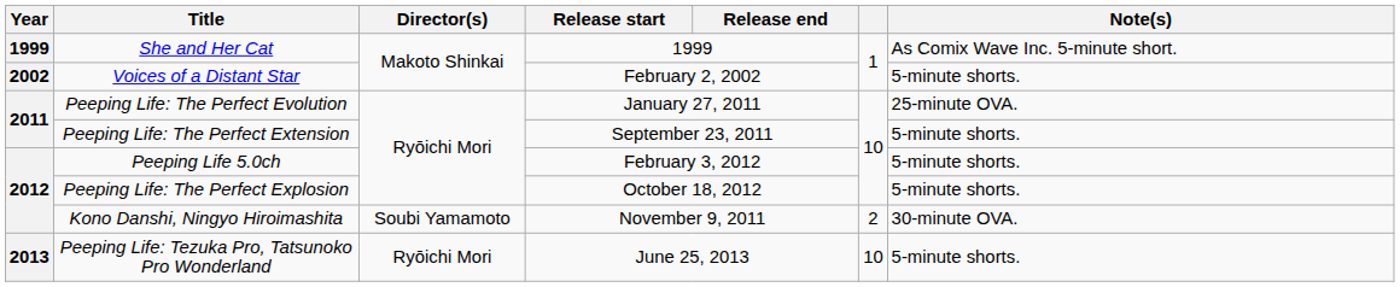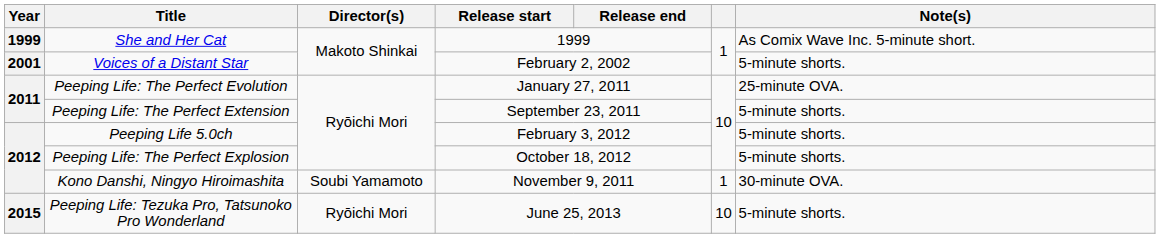Voices of a Distant Star | Year: 2002 -> 2001
Kono Danshi, Ningyo Hiroimashita | column 6: 2 -> 1
Peeping Life: Tezuka Pro, Tatsunoko Pro Wonderland | Year: 2013 -> 2015
